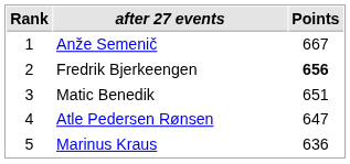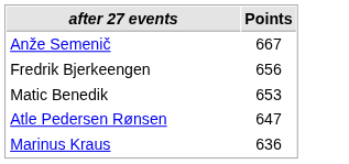- column: Rank | 1 | 2 | 3 | 4 | 5
Fredrik Bjerkeengen | Points: bold -> normal
Matic Benedik | Points: 651 -> 653
